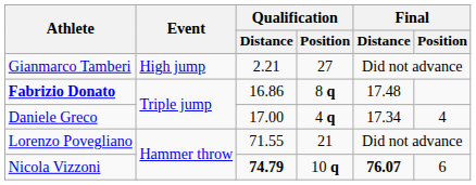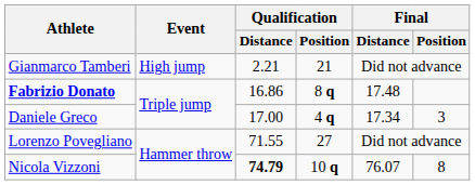Gianmarco Tamberi | Qualification / Position: 27 -> 21
Daniele Greco | Final / Position: 4 -> 3
Lorenzo Povegliano | Qualification / Position: 21 -> 27
Nicola Vizzoni | Final / Distance: bold -> normal
Nicola Vizzoni | Final / Position: 6 -> 8
